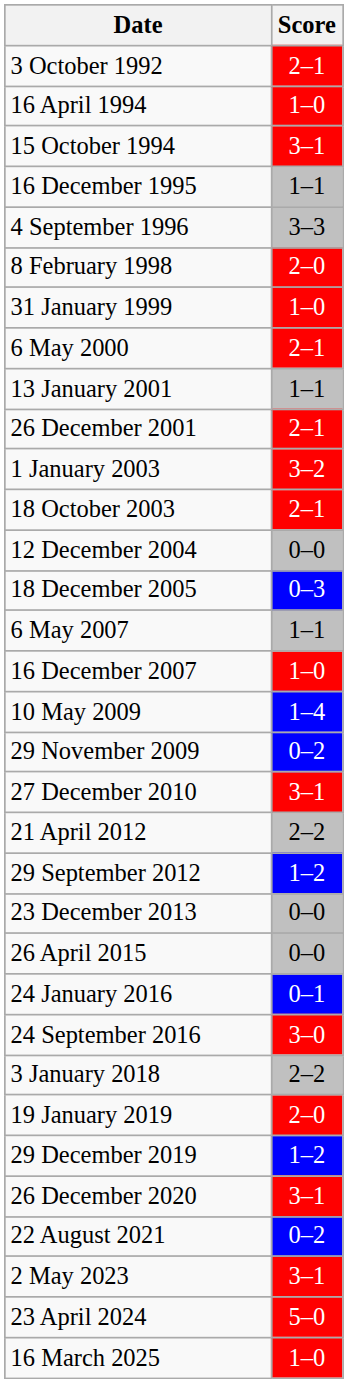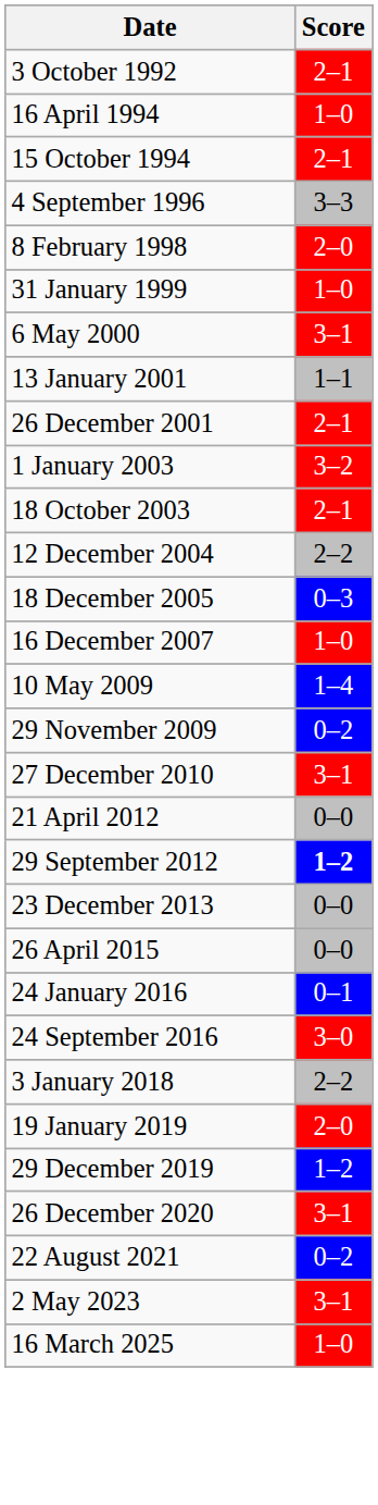15 October 1994 | Score: 3–1 -> 2–1
- row: 16 December 1995 | 1–1
6 May 2000 | Score: 2–1 -> 3–1
12 December 2004 | Score: 0–0 -> 2–2
- row: 6 May 2007 | 1–1
21 April 2012 | Score: 2–2 -> 0–0
29 September 2012 | Score: normal -> bold
- row: 23 April 2024 | 5–0
